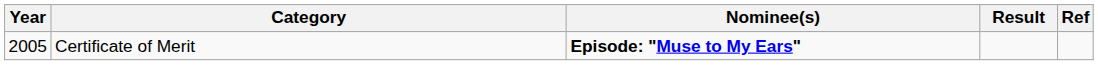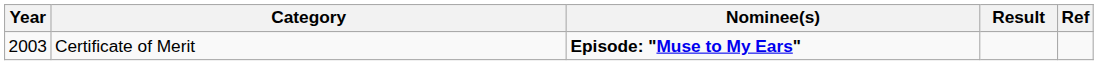Certificate of Merit | Year: 2005 -> 2003
